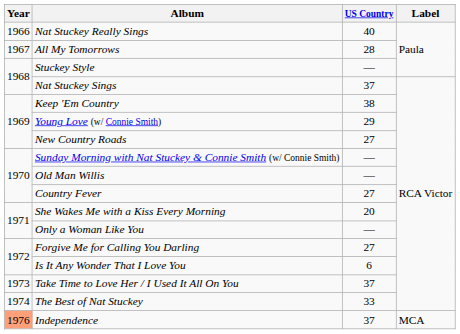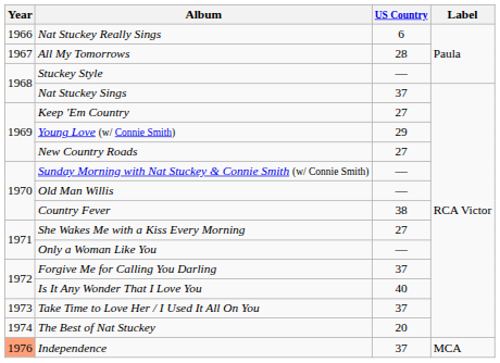Nat Stuckey Really Sings | US Country: 40 -> 6
Keep 'Em Country | US Country: 38 -> 27
Country Fever | US Country: 27 -> 38
She Wakes Me with a Kiss Every Morning | US Country: 20 -> 27
Forgive Me for Calling You Darling | US Country: 27 -> 37
Is It Any Wonder That I Love You | US Country: 6 -> 40
The Best of Nat Stuckey | US Country: 33 -> 20
